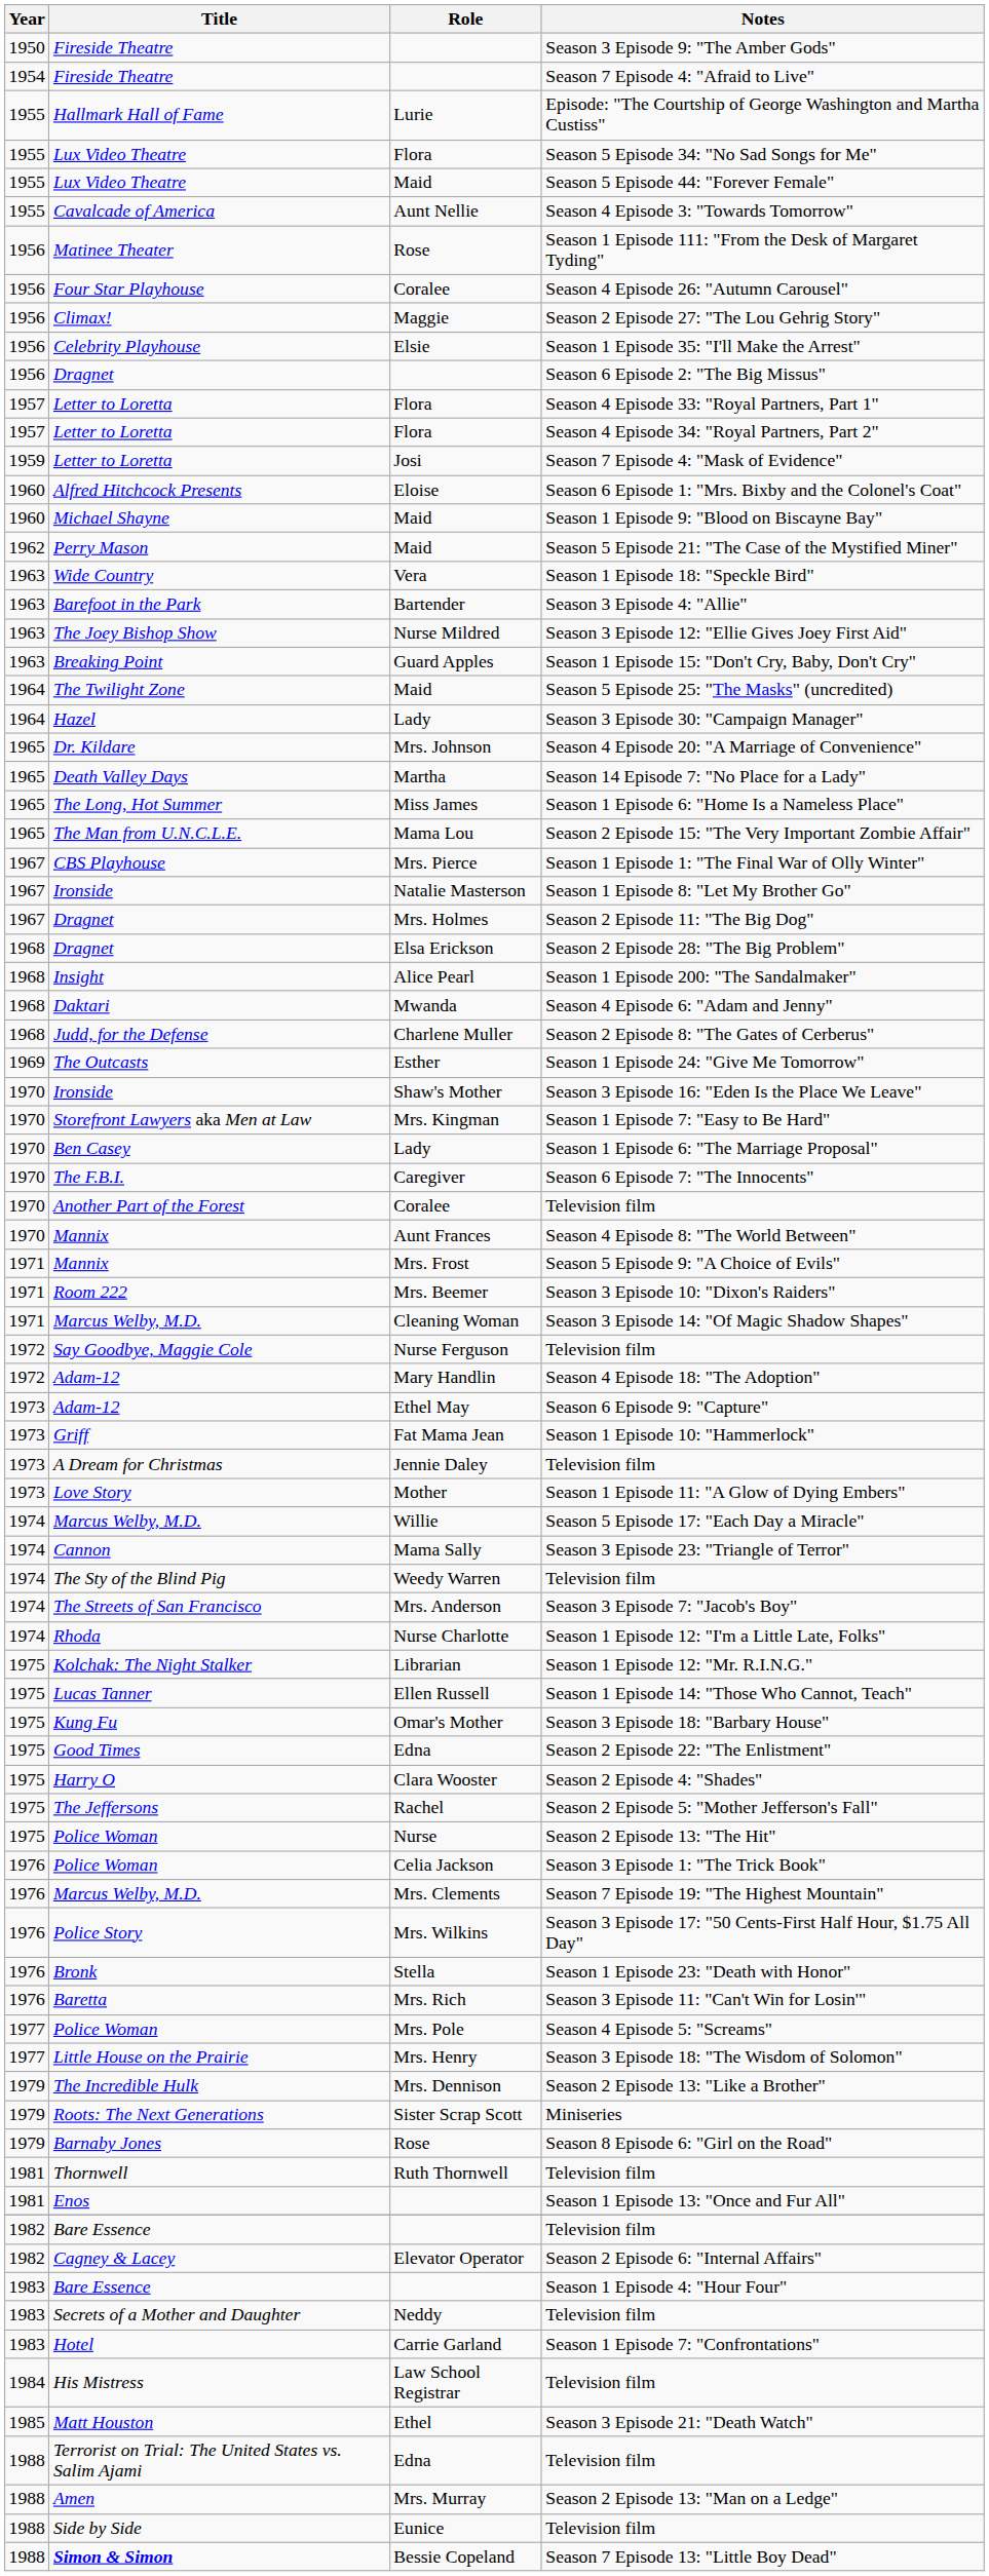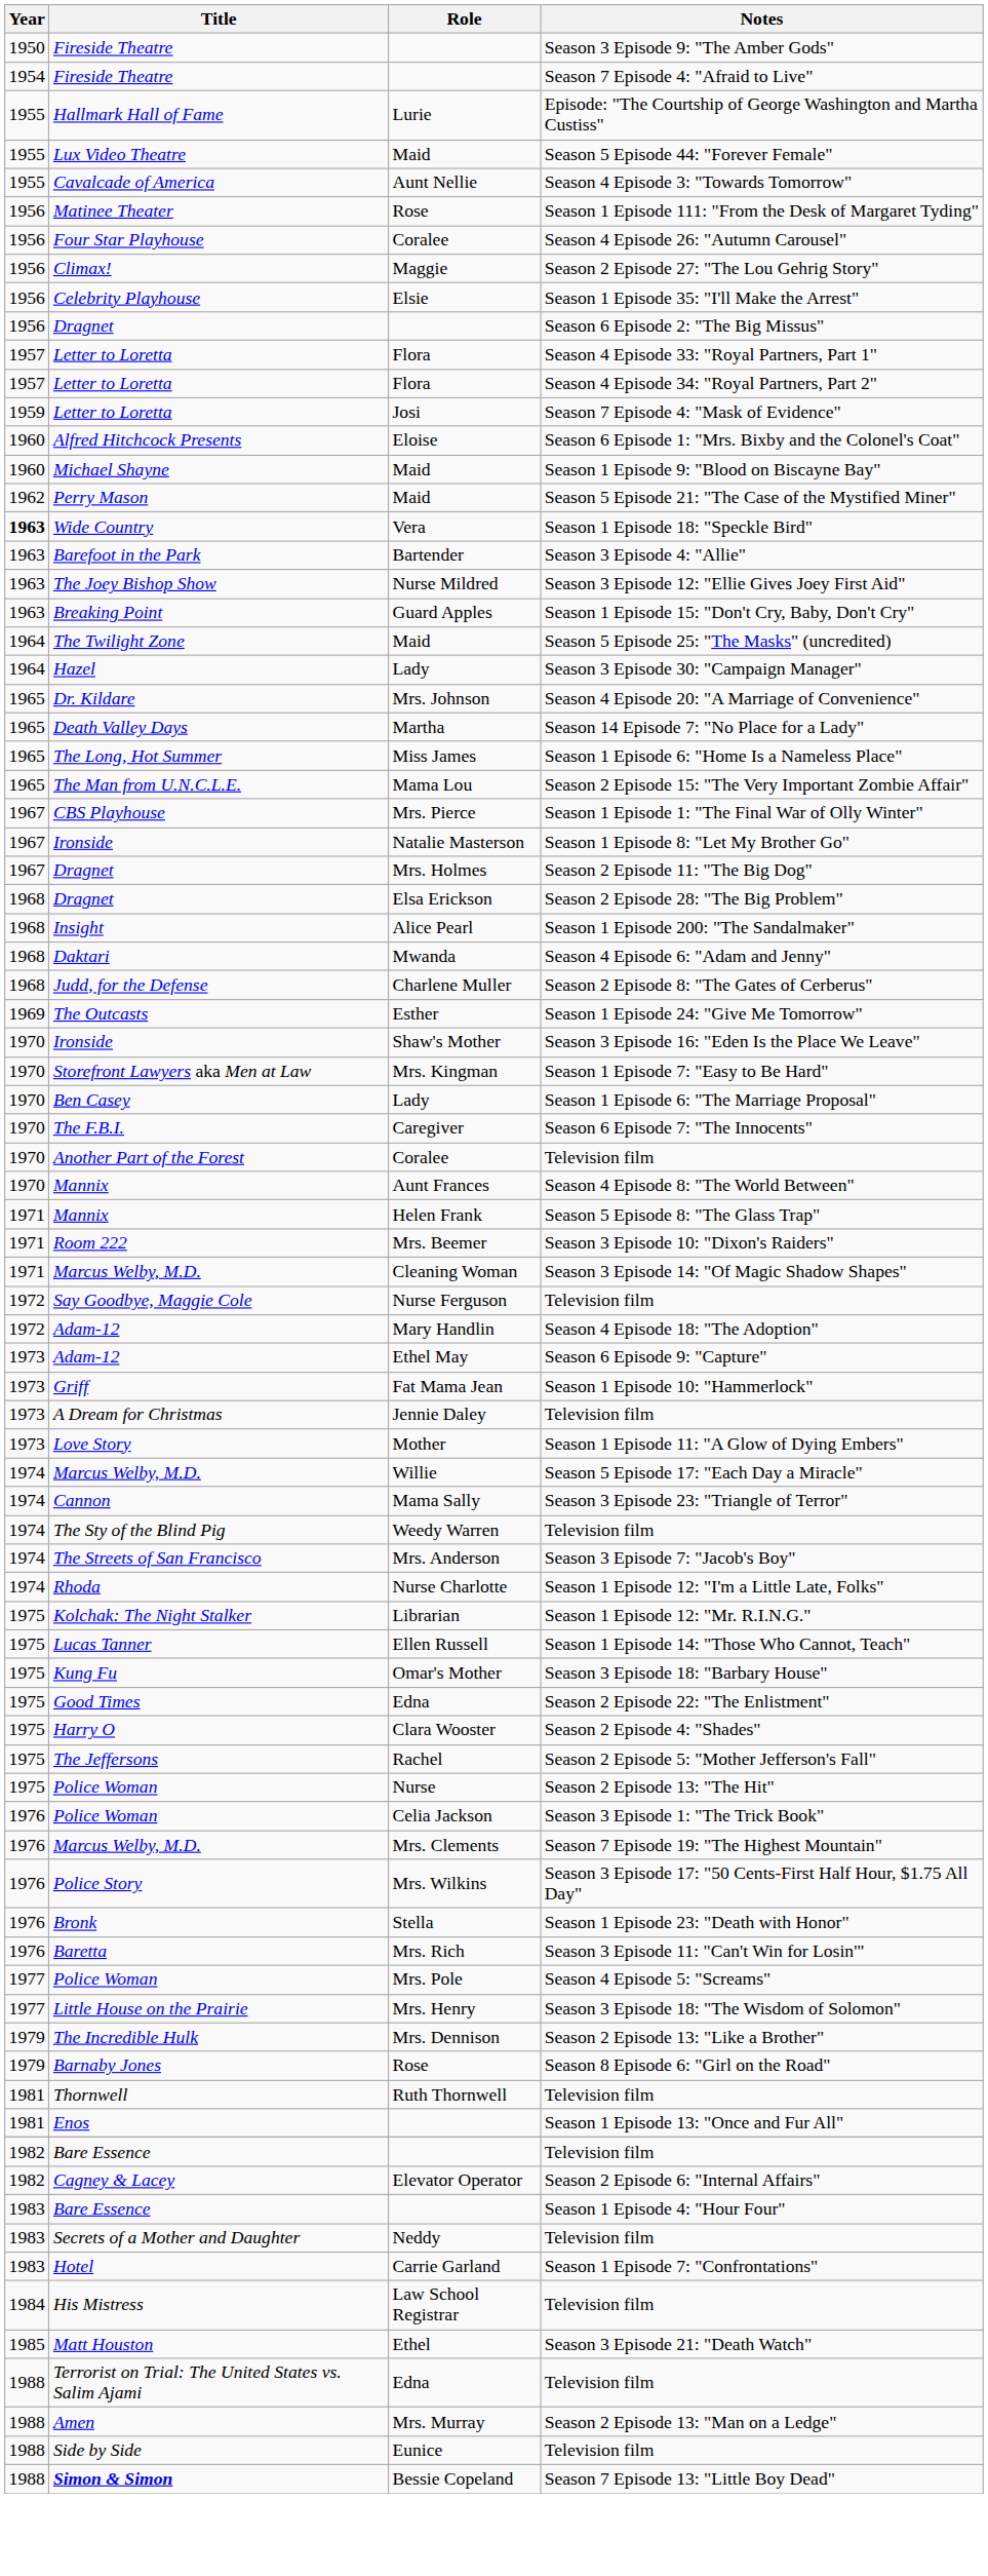- row: 1955 | Lux Video Theatre | Flora | Season 5 Episode 34: "No Sad Songs for Me"
Season 1 Episode 18: "Speckle Bird" | Year: normal -> bold
+ row: 1971 | Mannix | Helen Frank | Season 5 Episode 8: "The Glass Trap"
- row: 1971 | Mannix | Mrs. Frost | Season 5 Episode 9: "A Choice of Evils"
- row: 1979 | Roots: The Next Generations | Sister Scrap Scott | Miniseries
